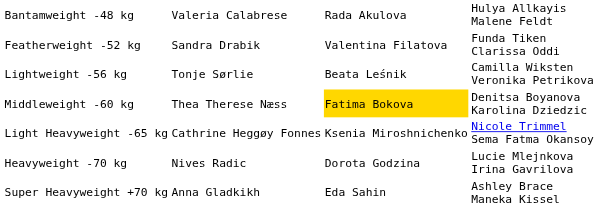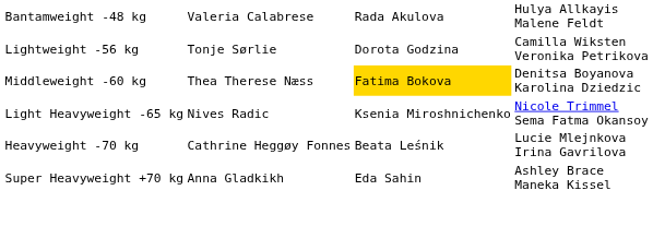- row: Featherweight -52 kg | Sandra Drabik | Valentina Filatova | Funda Tiken Clarissa Oddi
Lightweight -56 kg | column 3: Beata Leśnik -> Dorota Godzina
Light Heavyweight -65 kg | column 2: Cathrine Heggøy Fonnes -> Nives Radic
Heavyweight -70 kg | column 2: Nives Radic -> Cathrine Heggøy Fonnes
Heavyweight -70 kg | column 3: Dorota Godzina -> Beata Leśnik
